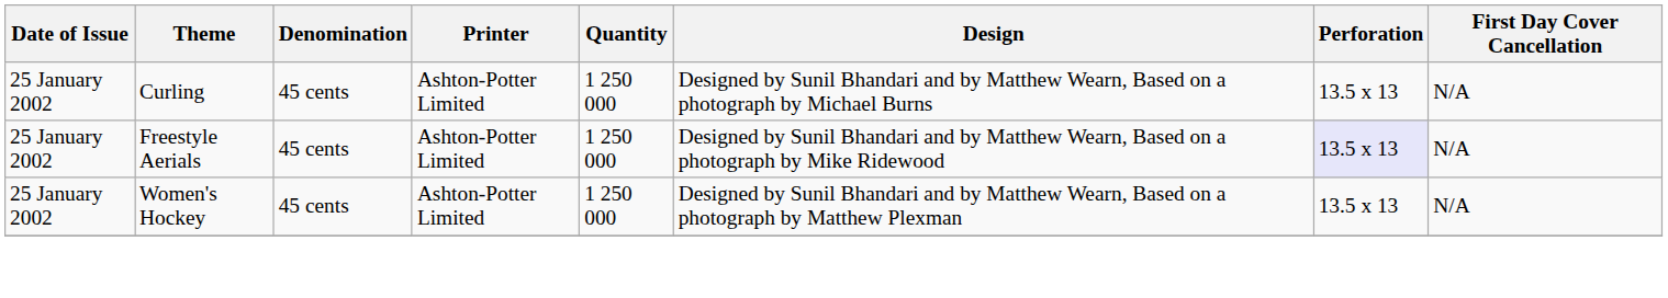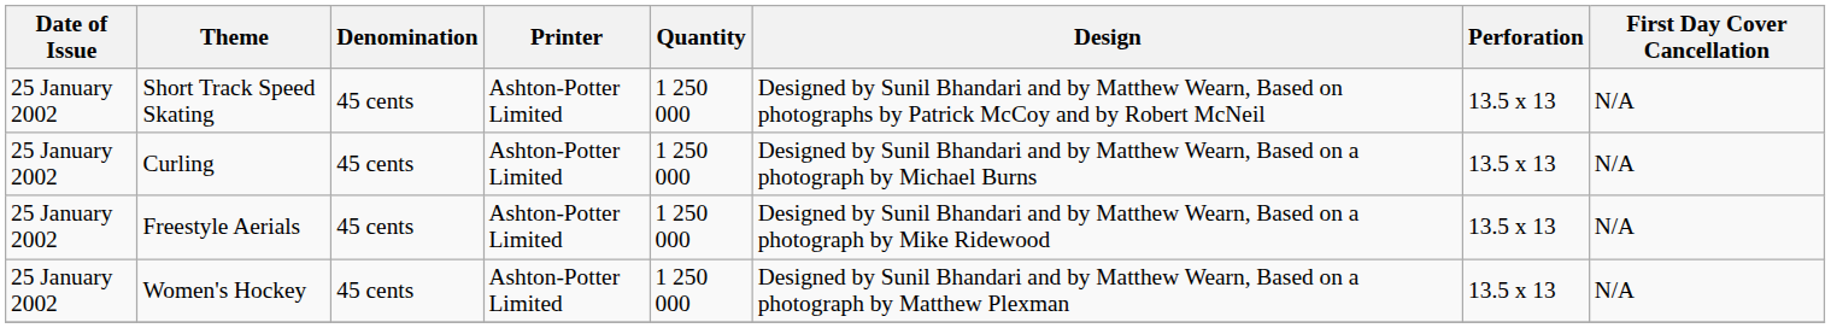+ row: 25 January 2002 | Short Track Speed Skating | 45 cents | Ashton-Potter Limited | 1 250 000 | Designed by Sunil Bhandari and by Matthew Wearn, Based on photographs by Patrick McCoy and by Robert McNeil | 13.5 x 13 | N/A
Freestyle Aerials | Perforation: lavender background -> no background
